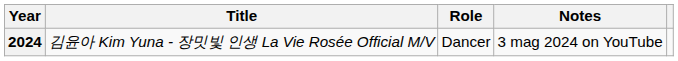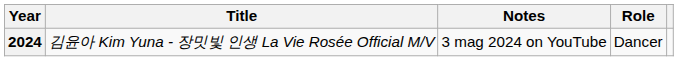columns swapped: Role <-> Notes
